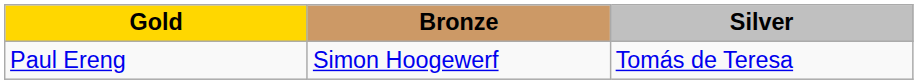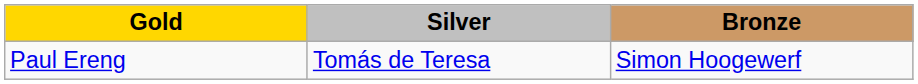columns swapped: Silver <-> Bronze
